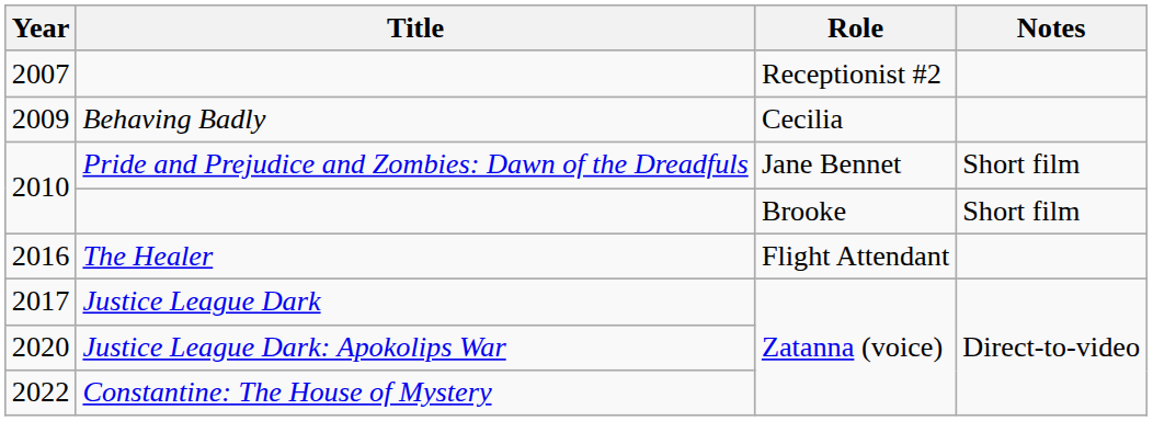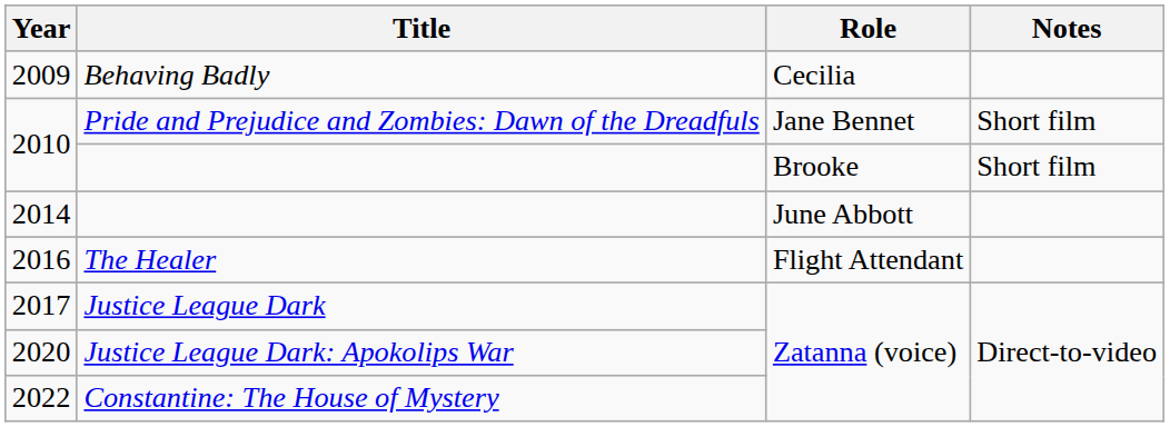- row: 2007 | Receptionist #2
+ row: 2014 | June Abbott
